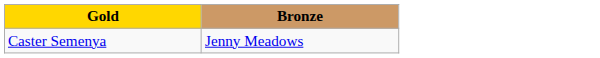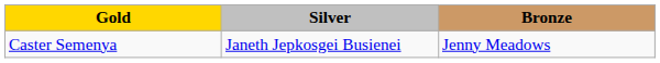+ column: Silver | Janeth Jepkosgei Busienei
